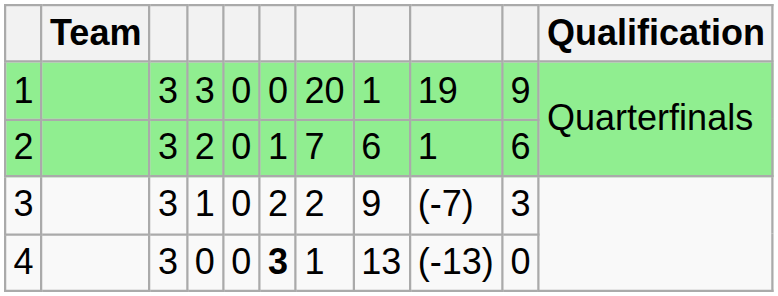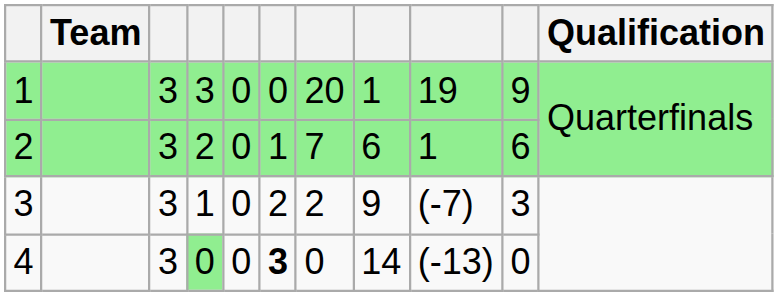4 | column 4: no background -> lightgreen background
4 | column 7: 1 -> 0
4 | column 8: 13 -> 14
